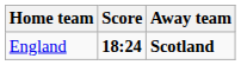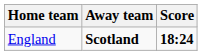columns swapped: Away team <-> Score
